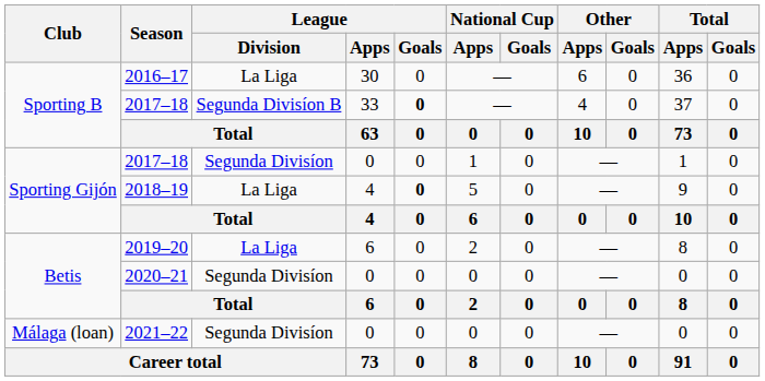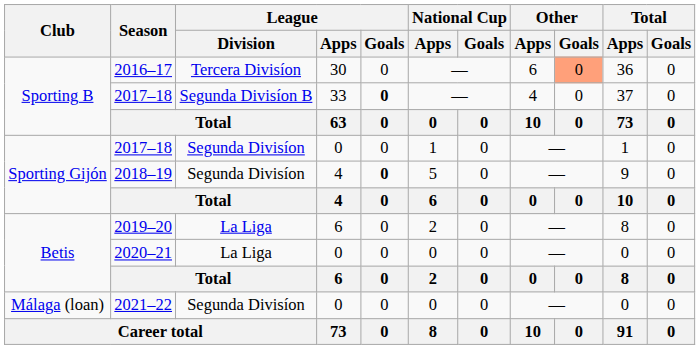2016–17 | League / Division: La Liga -> Tercera Divisíon
2016–17 | Other / Goals: no background -> lightsalmon background
2018–19 | League / Division: La Liga -> Segunda Divisíon
2020–21 | League / Division: Segunda Divisíon -> La Liga
